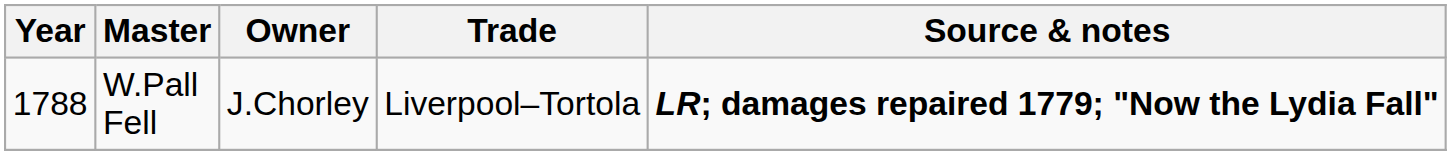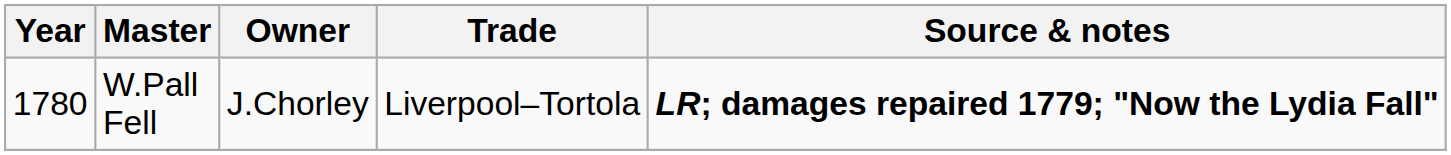W.Pall Fell | Year: 1788 -> 1780
